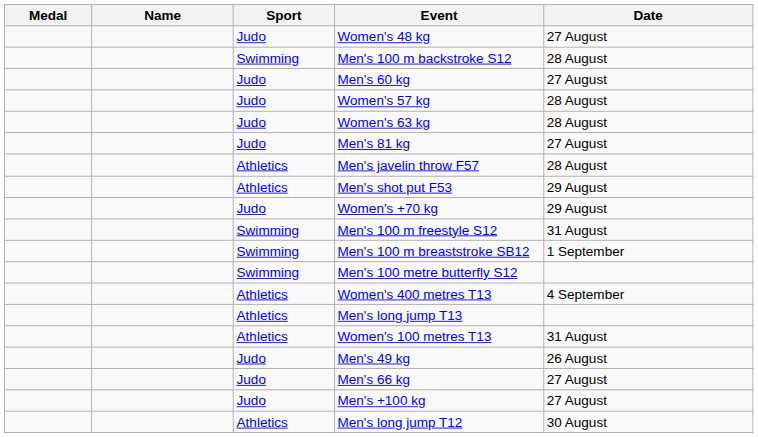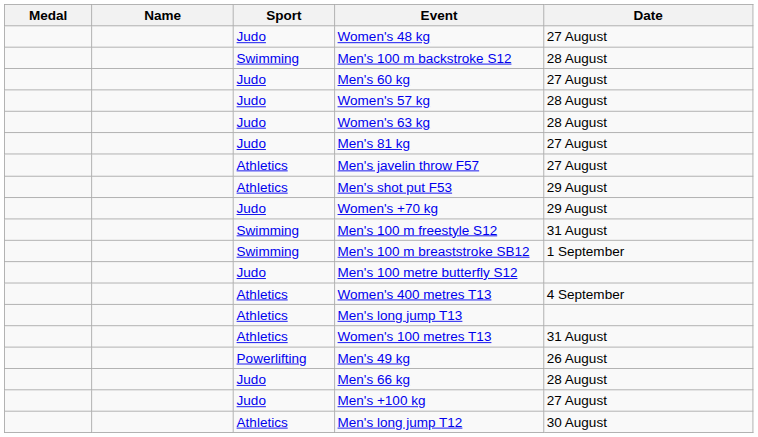Men's javelin throw F57 | Date: 28 August -> 27 August
Men's 100 metre butterfly S12 | Sport: Swimming -> Judo
Men's 49 kg | Sport: Judo -> Powerlifting
Men's 66 kg | Date: 27 August -> 28 August
